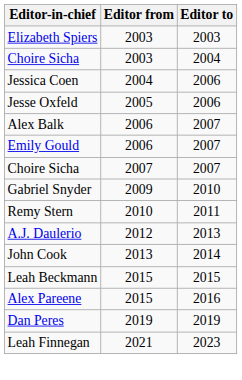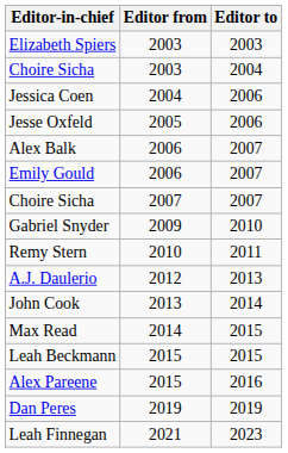+ row: Max Read | 2014 | 2015
